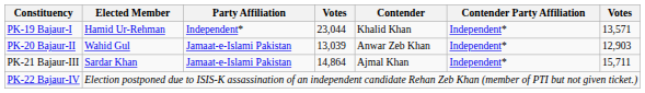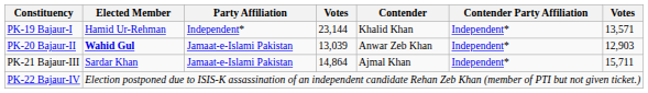PK-19 Bajaur-I | column 4: 23,044 -> 23,144
PK-20 Bajaur-II | Elected Member: normal -> bold
